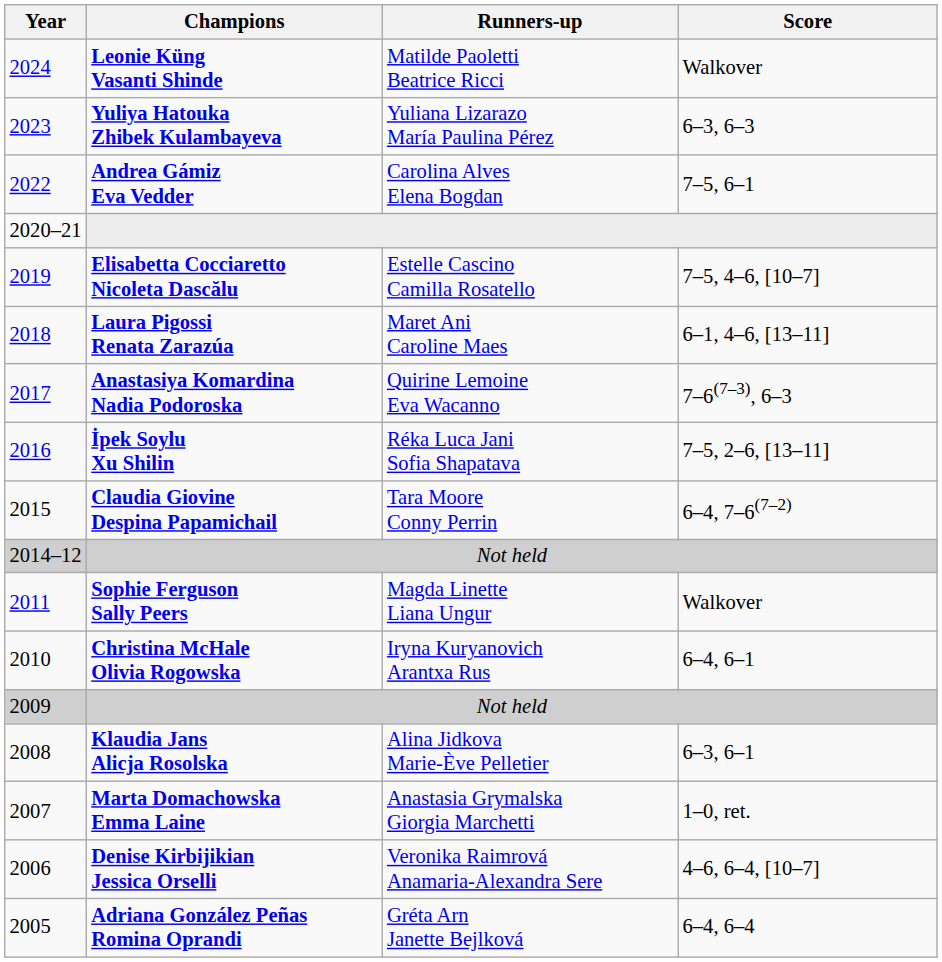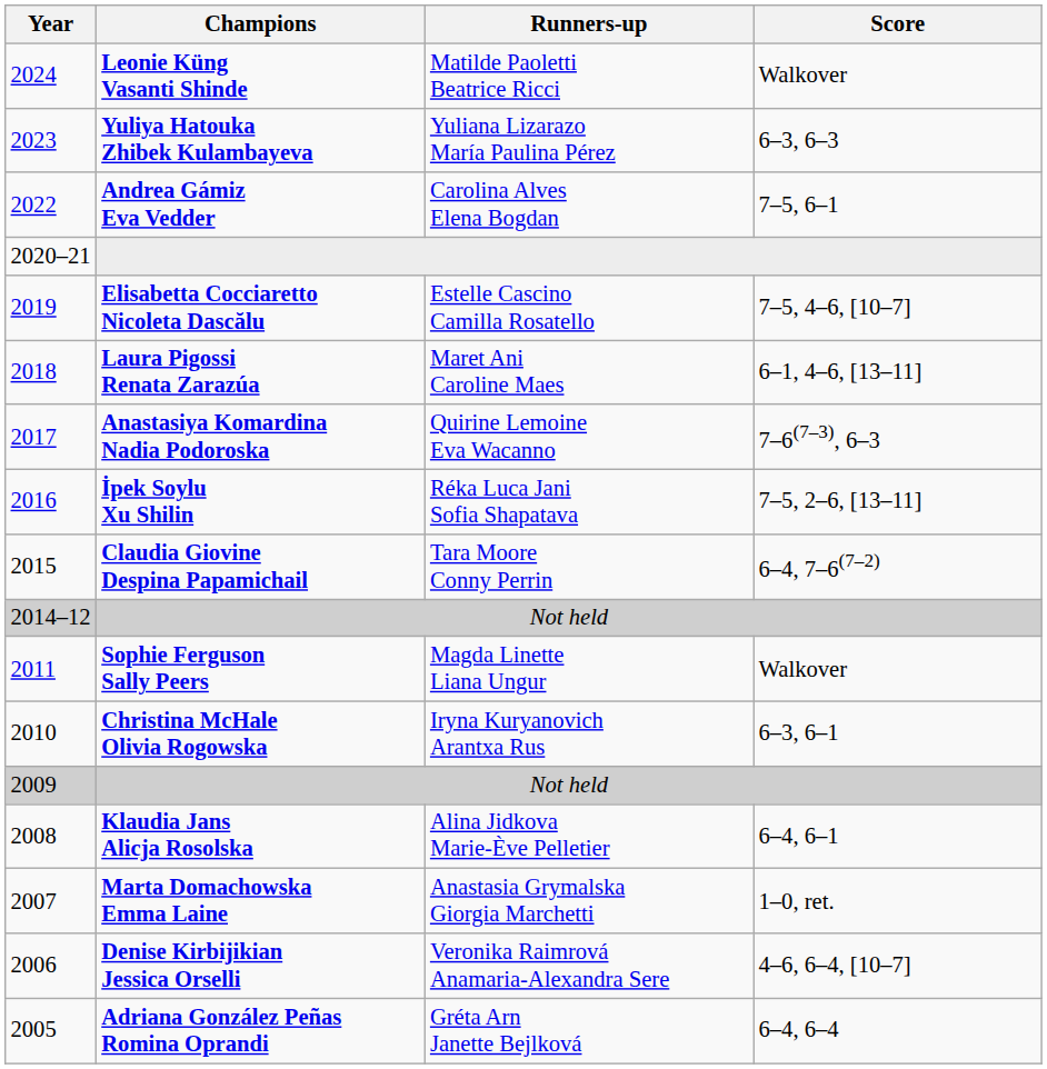Christina McHale Olivia Rogowska | Score: 6–4, 6–1 -> 6–3, 6–1
Klaudia Jans Alicja Rosolska | Score: 6–3, 6–1 -> 6–4, 6–1
